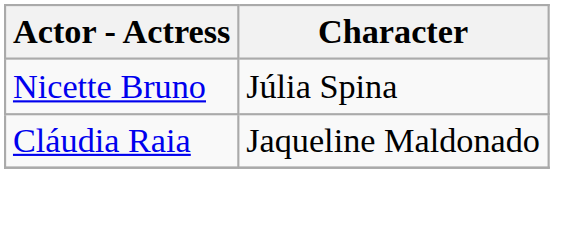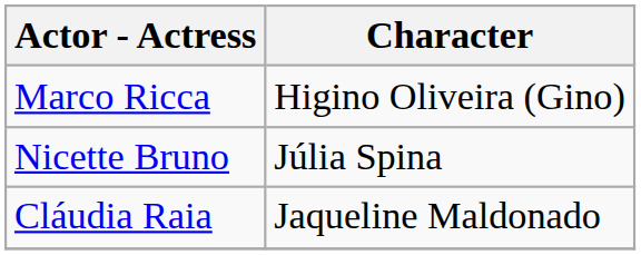+ row: Marco Ricca | Higino Oliveira (Gino)
